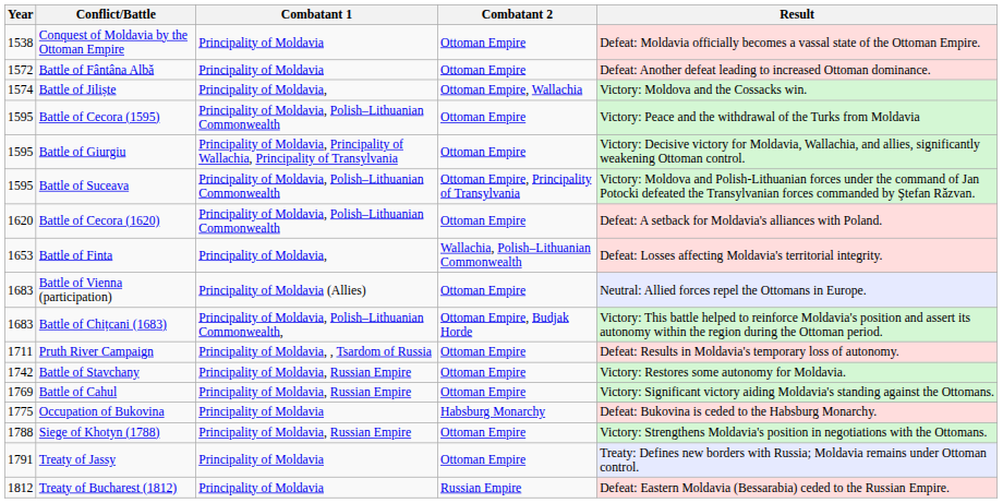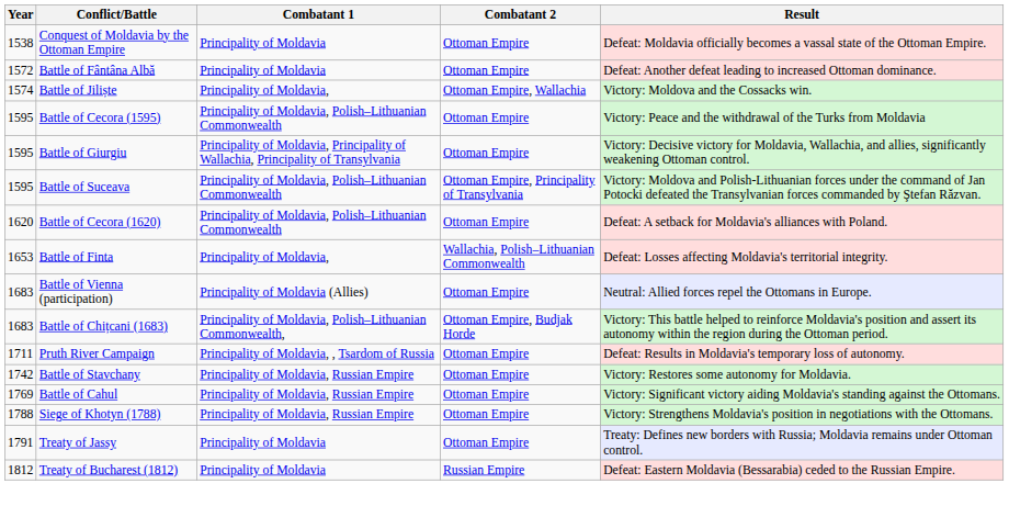- row: 1775 | Occupation of Bukovina | Principality of Moldavia | Habsburg Monarchy | Defeat: Bukovina is ceded to the Habsburg Monarchy.
